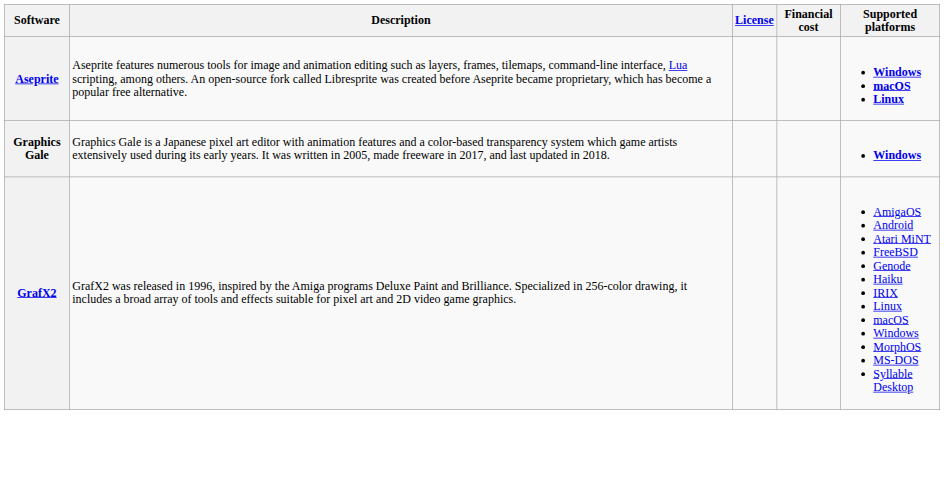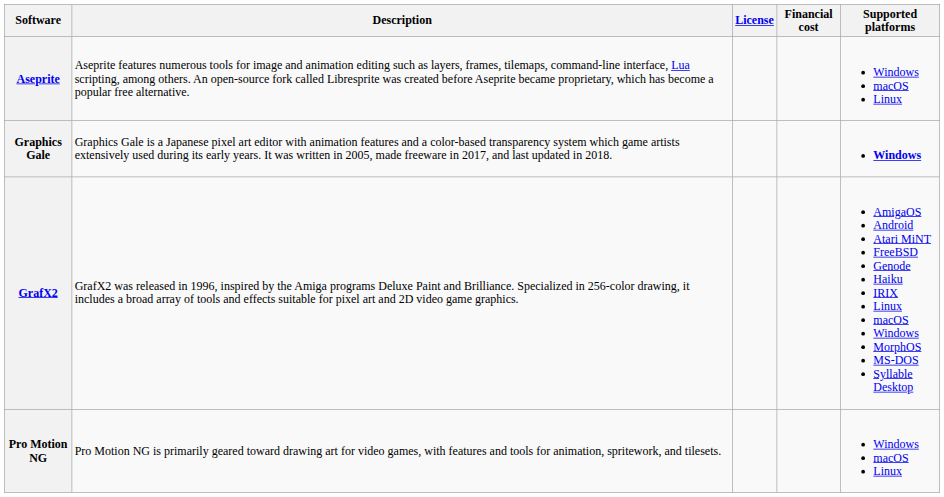Aseprite | Supported platforms: bold -> normal
+ row: Pro Motion NG | Pro Motion NG is primarily geared toward drawing art for video games, with features and tools for animation, spritework, and tilesets. | Windows macOS Linux
